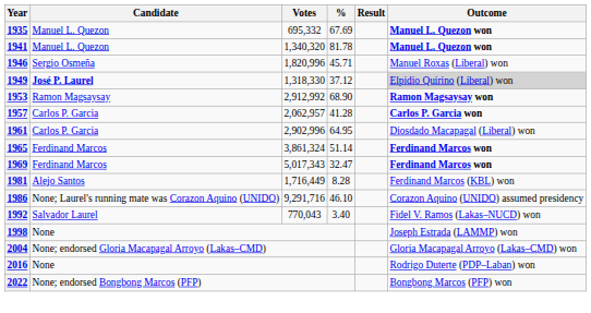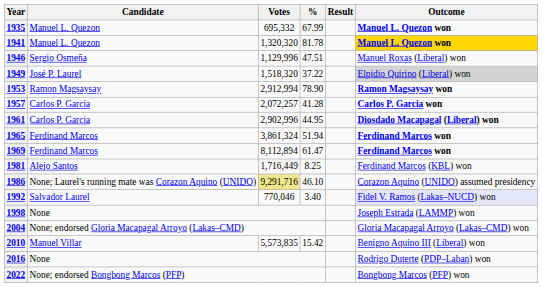1935 | %: 67.69 -> 67.99
1941 | Votes: 1,340,320 -> 1,320,320
1941 | Outcome: no background -> gold background
1946 | Votes: 1,820,996 -> 1,129,996
1946 | %: 45.71 -> 47.51
1949 | Candidate: bold -> normal
1949 | Votes: 1,318,330 -> 1,518,320
1949 | %: 37.12 -> 37.22
1953 | Votes: 2,912,992 -> 2,912,994
1953 | %: 68.90 -> 78.90
1957 | Votes: 2,062,957 -> 2,072,257
1961 | %: 64.95 -> 44.95
1961 | Outcome: normal -> bold
1965 | %: 51.14 -> 51.94
1969 | Votes: 5,017,343 -> 8,112,894
1969 | %: 32.47 -> 61.47
1981 | %: 8.28 -> 8.25
1986 | Votes: no background -> khaki background
1992 | Votes: 770,043 -> 770,046
1992 | Outcome: no background -> lavender background
+ row: 2010 | Manuel Villar | 5,573,835 | 15.42 | Benigno Aquino III (Liberal) won
